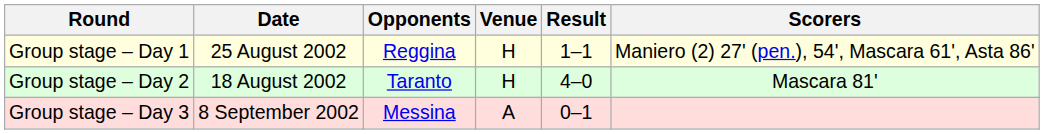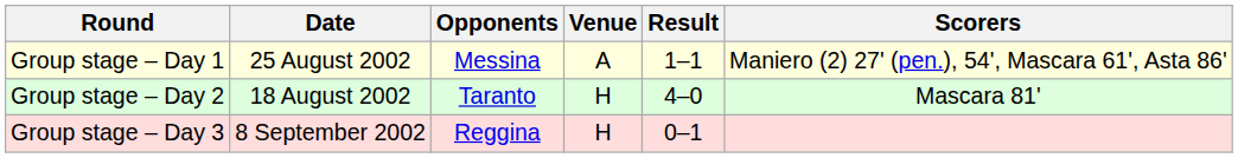Group stage – Day 1 | Opponents: Reggina -> Messina
Group stage – Day 1 | Venue: H -> A
Group stage – Day 3 | Opponents: Messina -> Reggina
Group stage – Day 3 | Venue: A -> H
